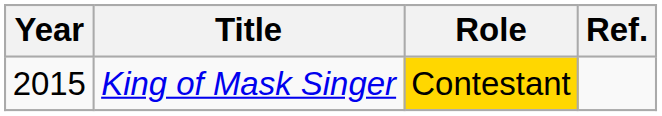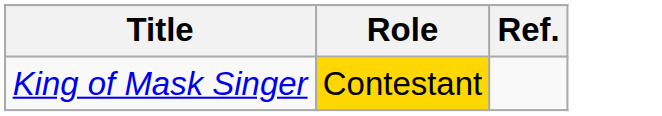- column: Year | 2015
